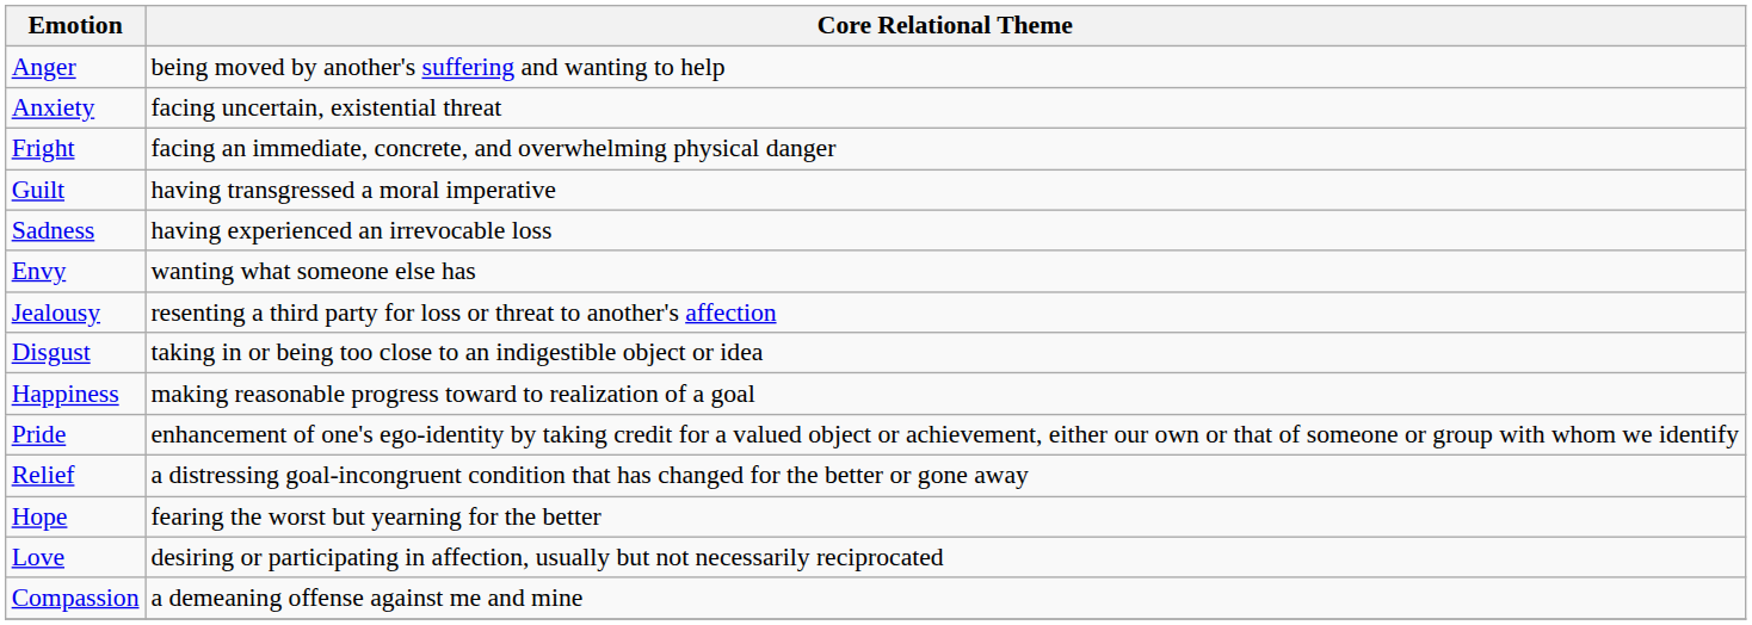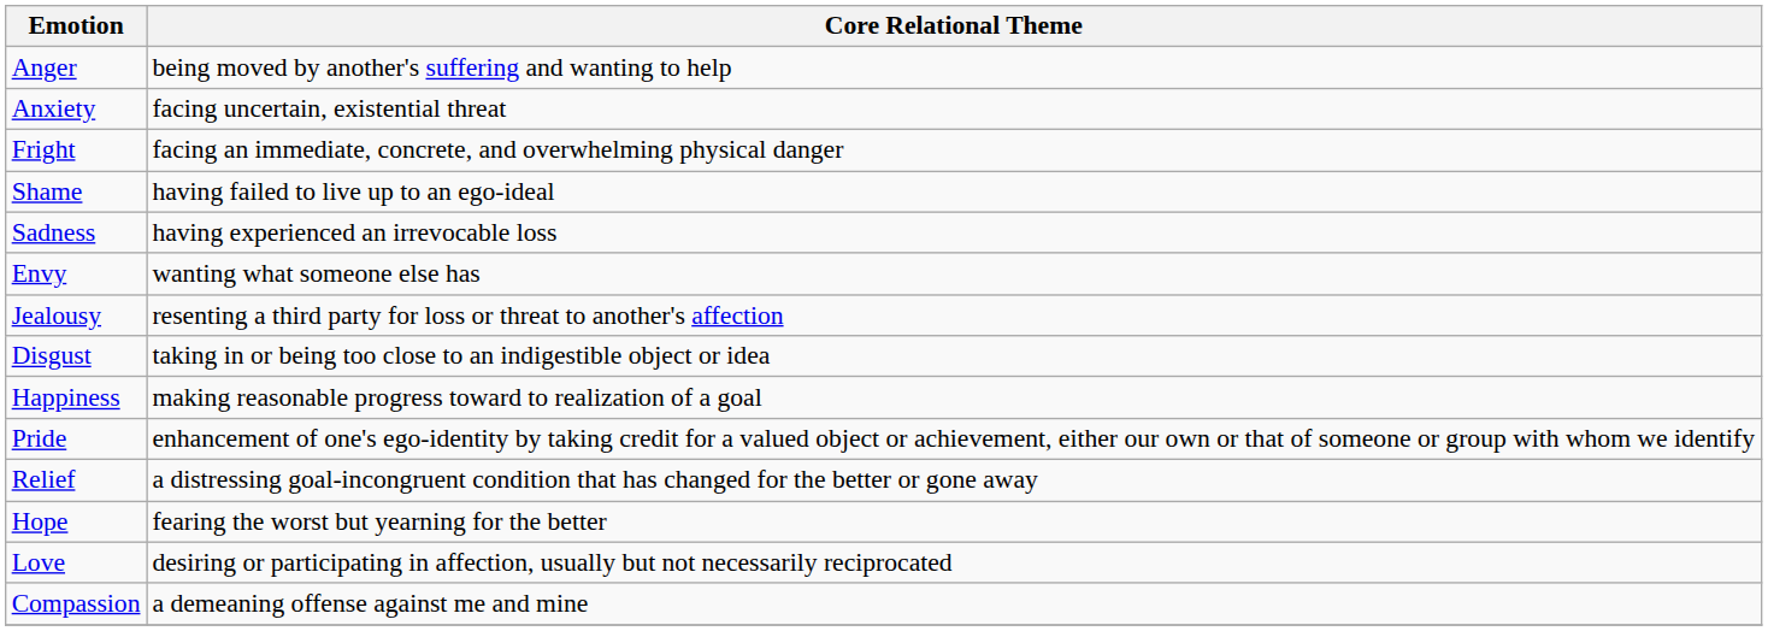- row: Guilt | having transgressed a moral imperative
+ row: Shame | having failed to live up to an ego-ideal
